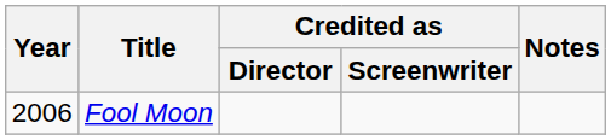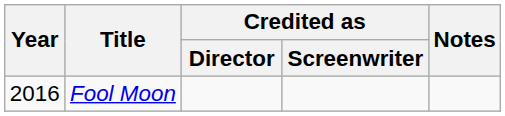Fool Moon | Year: 2006 -> 2016
